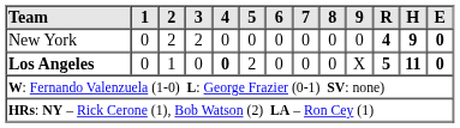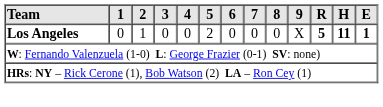- row: New York | 0 | 2 | 2 | 0 | 0 | 0 | 0 | 0 | 0 | 4 | 9 | 0
Los Angeles | 4: bold -> normal
Los Angeles | E: 0 -> 1
